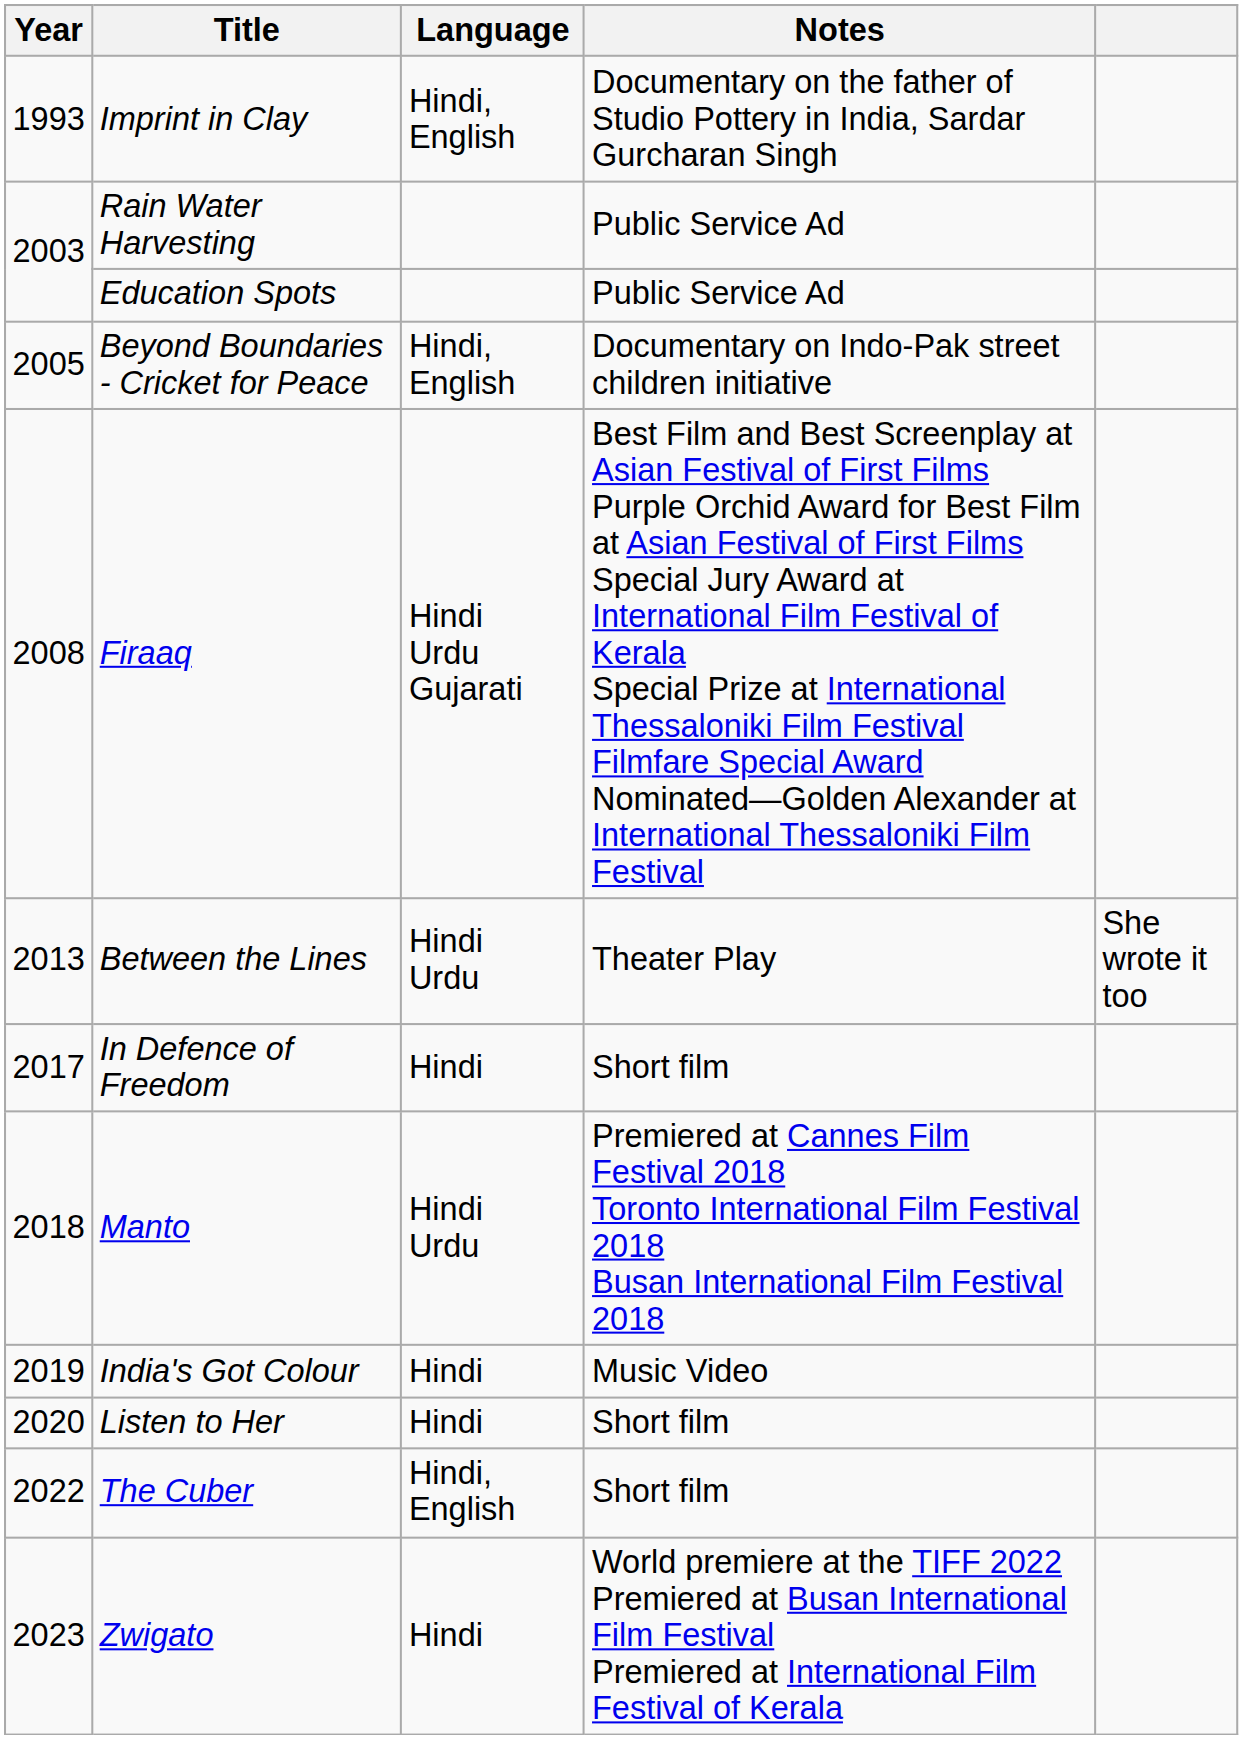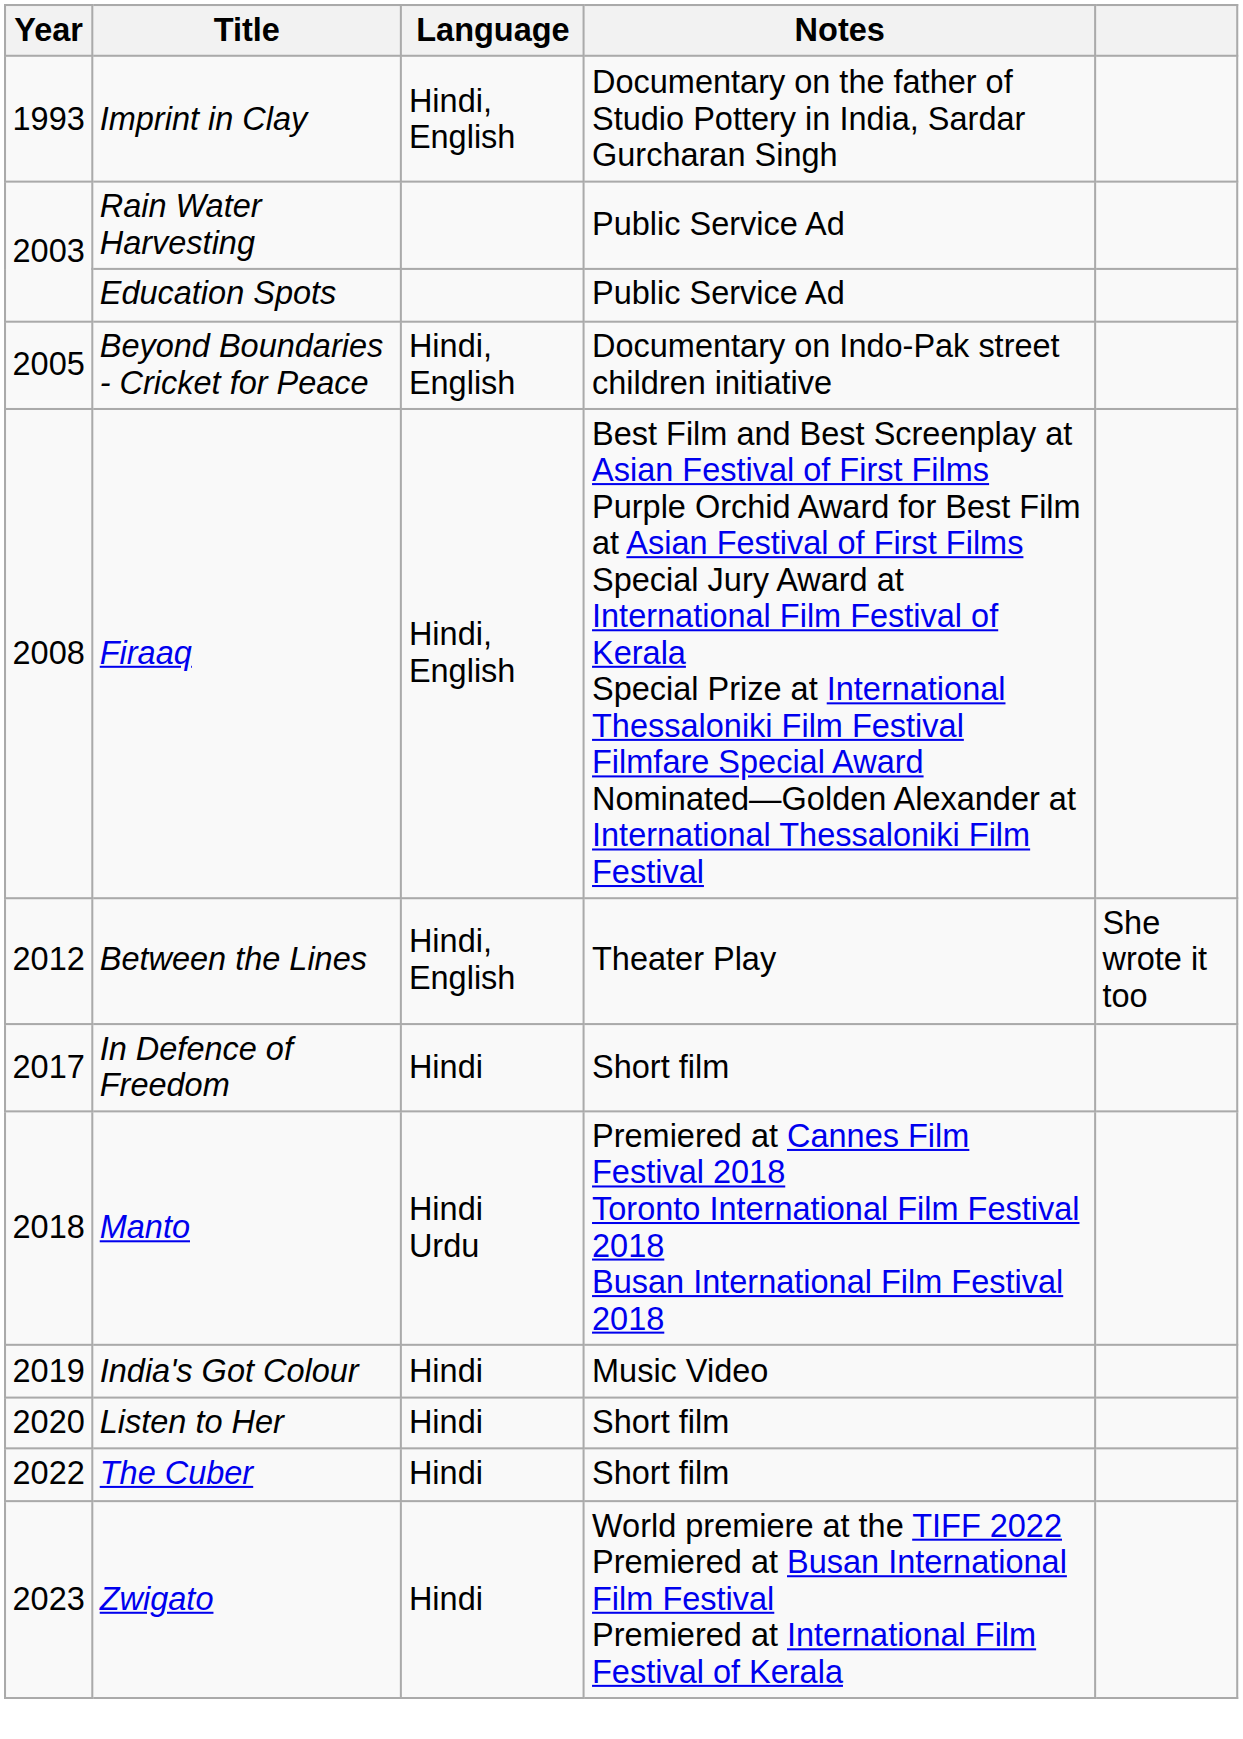Firaaq | Language: Hindi Urdu Gujarati -> Hindi, English
Between the Lines | Year: 2013 -> 2012
Between the Lines | Language: Hindi Urdu -> Hindi, English
The Cuber | Language: Hindi, English -> Hindi
